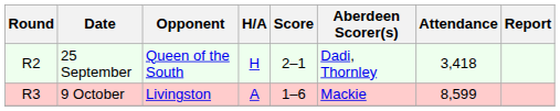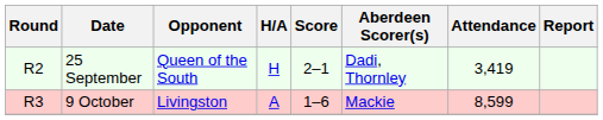25 September | Attendance: 3,418 -> 3,419
